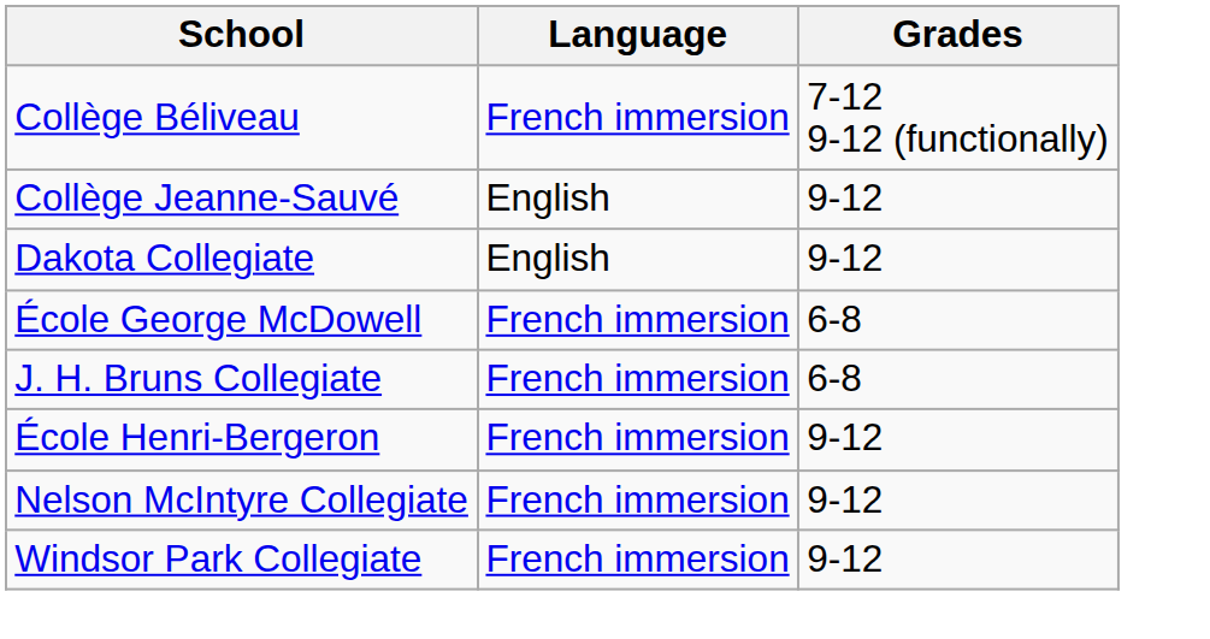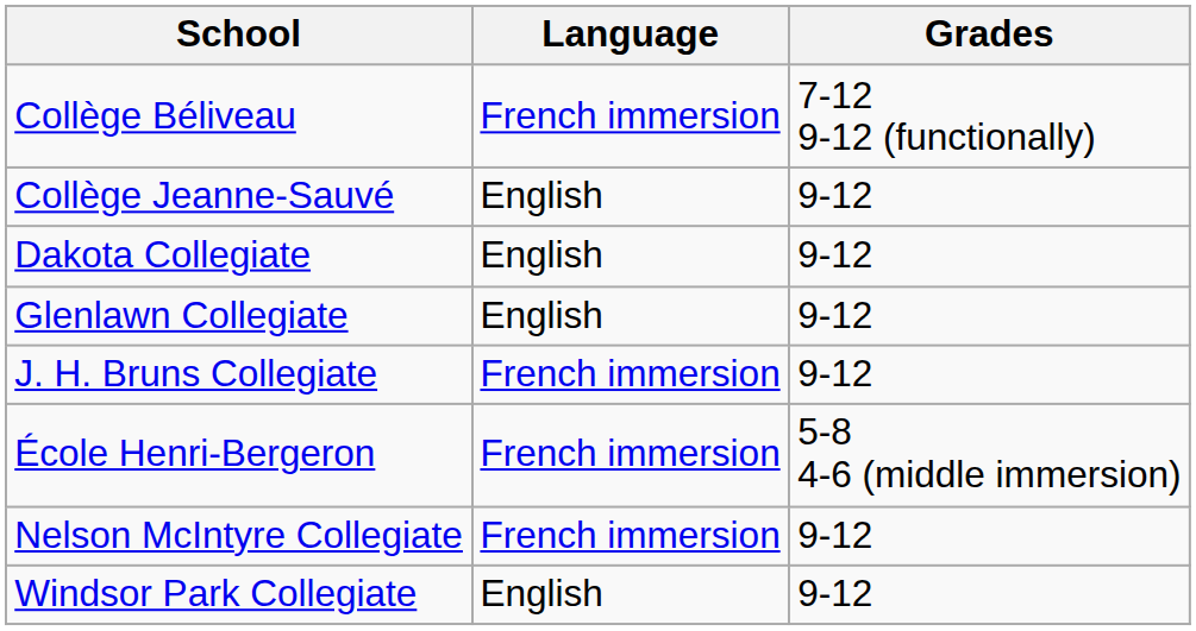- row: École George McDowell | French immersion | 6-8
+ row: Glenlawn Collegiate | English | 9-12
J. H. Bruns Collegiate | Grades: 6-8 -> 9-12
École Henri-Bergeron | Grades: 9-12 -> 5-8 4-6 (middle immersion)
Windsor Park Collegiate | Language: French immersion -> English
